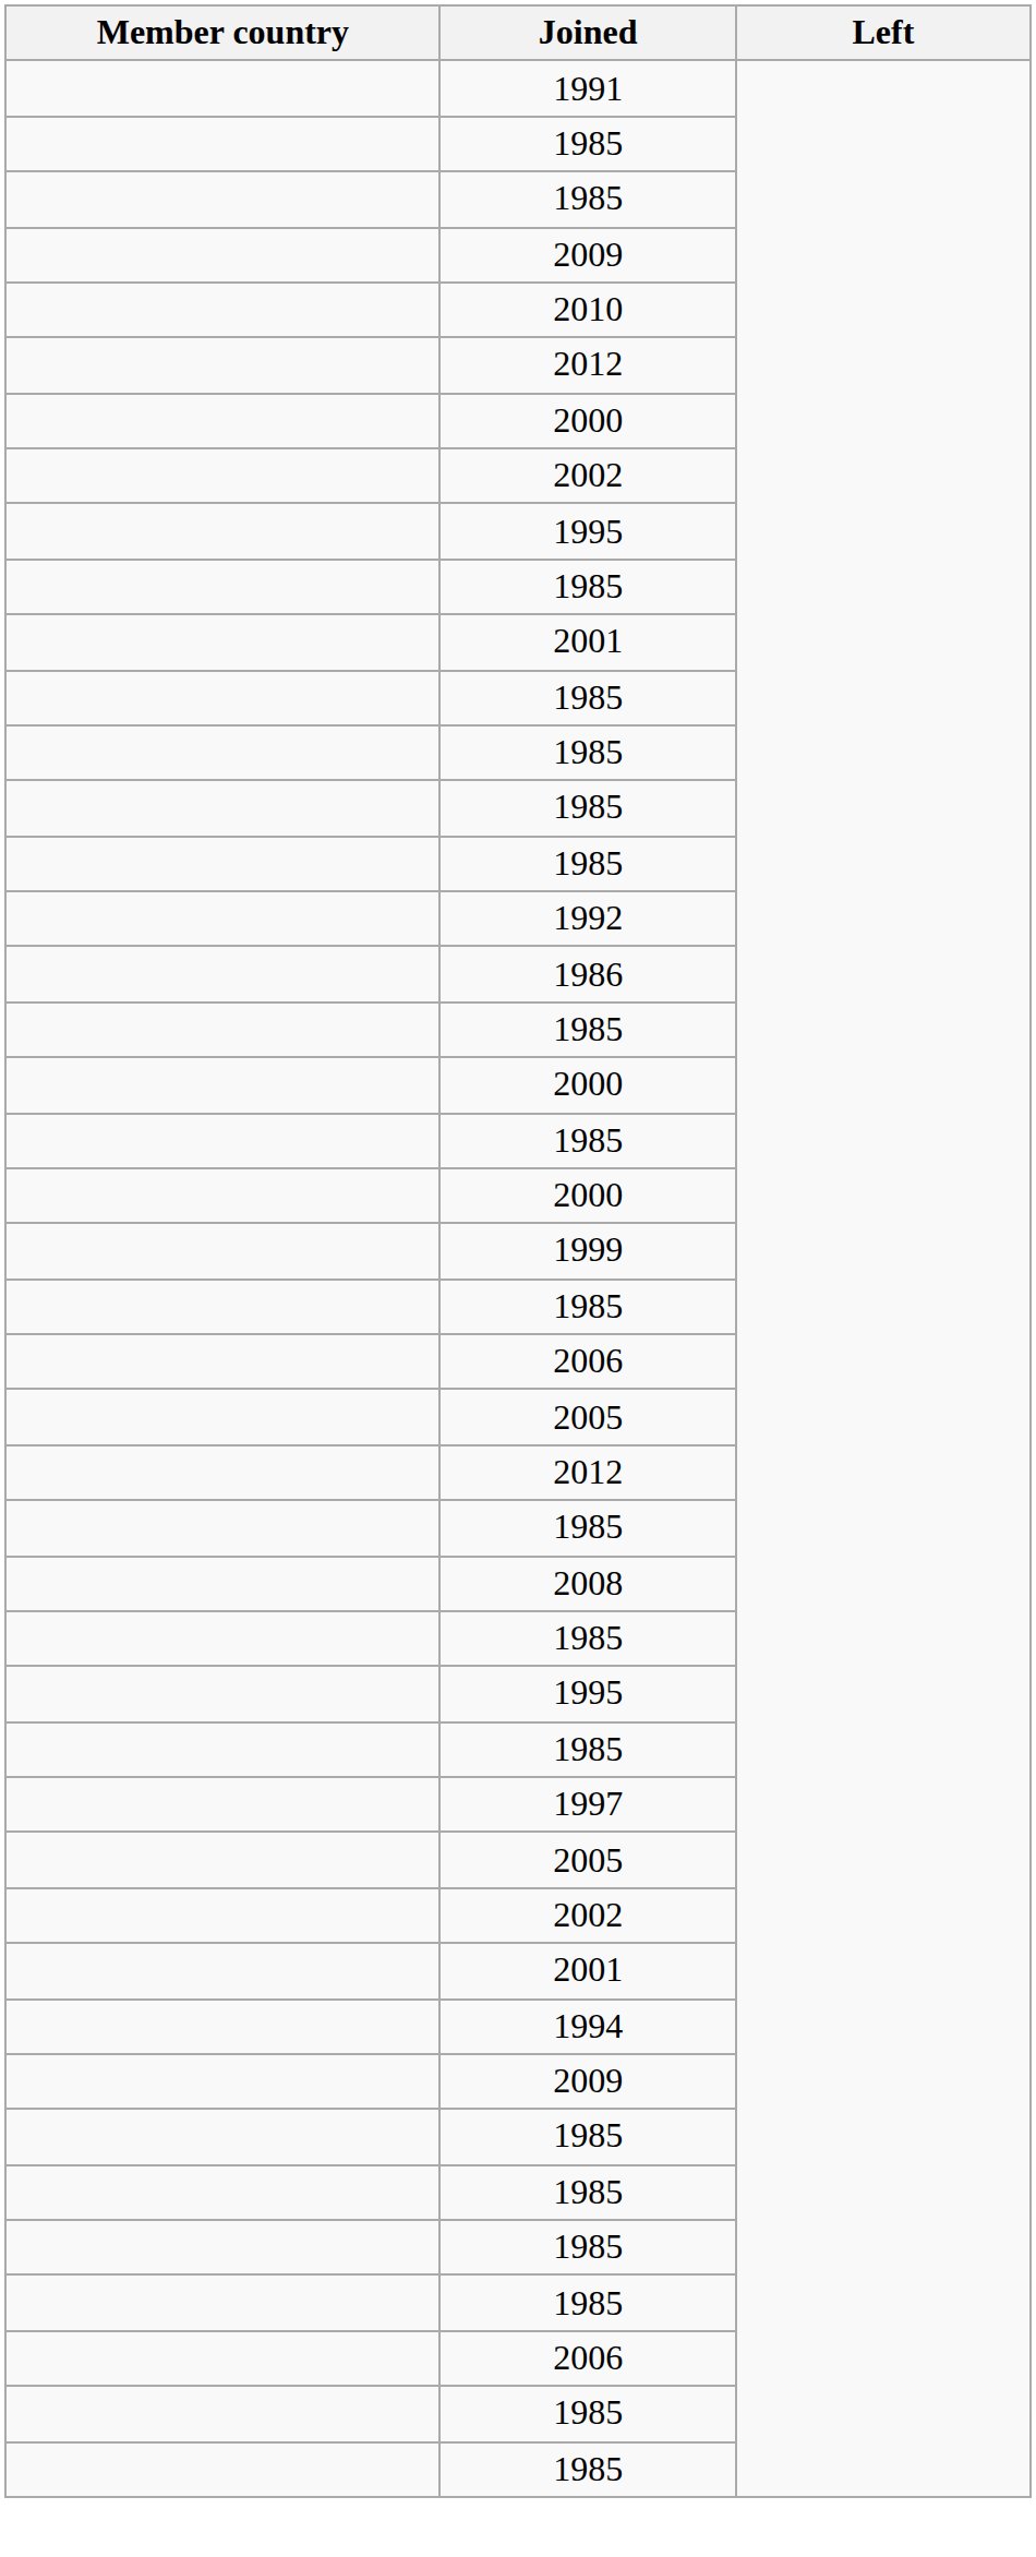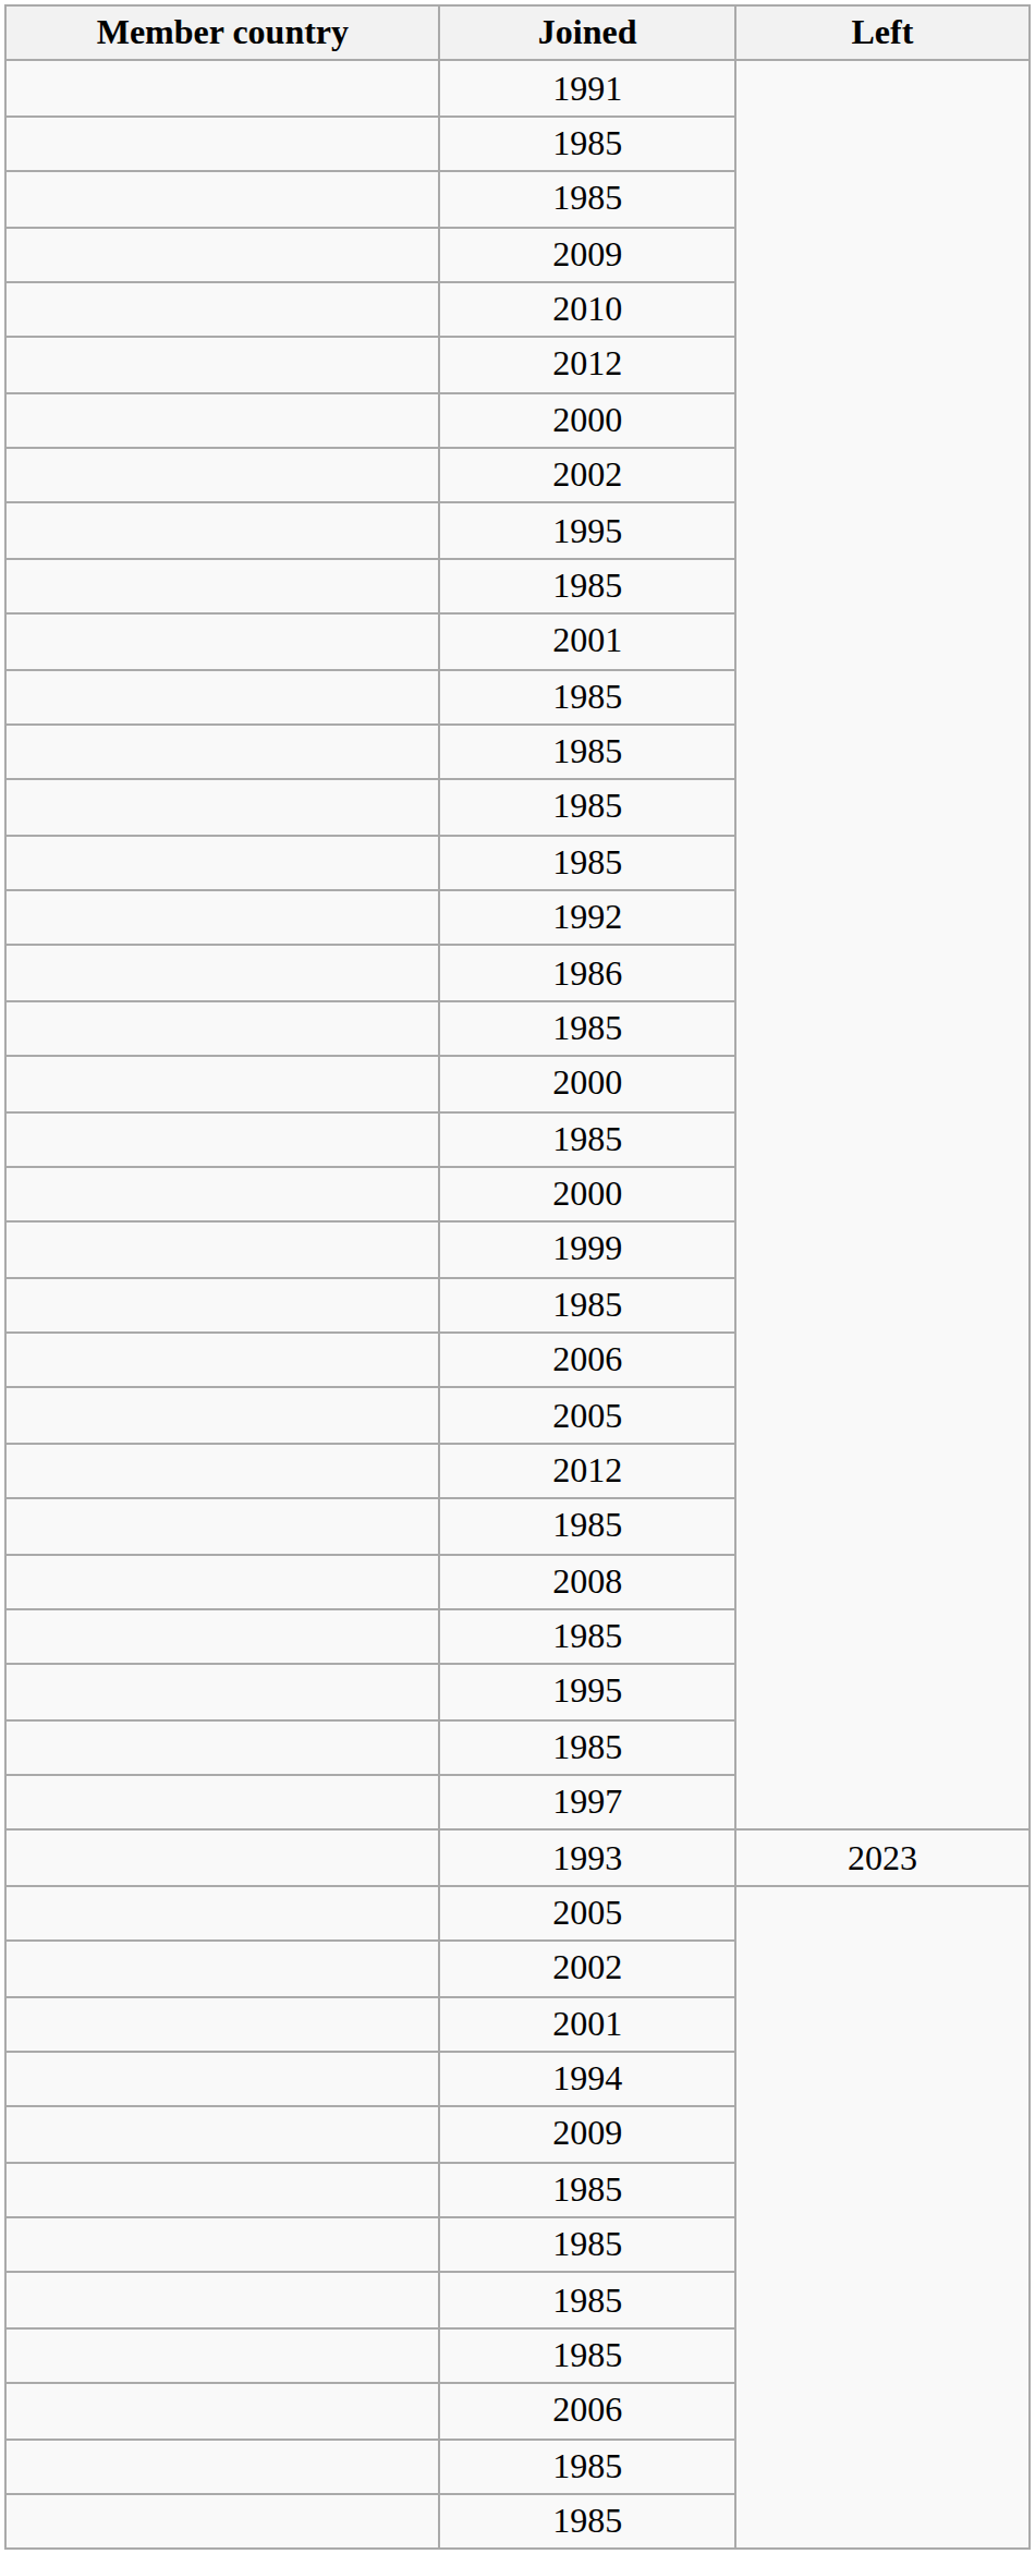+ row: 1993 | 2023
